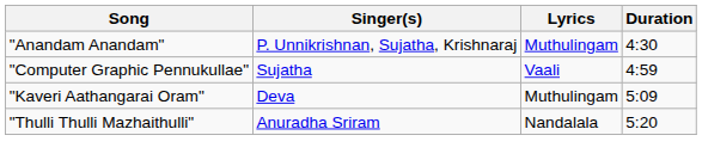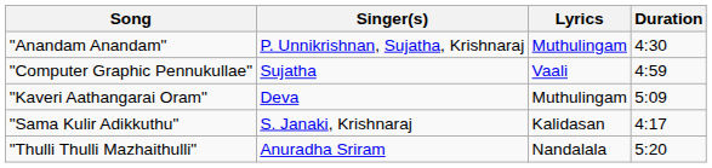+ row: "Sama Kulir Adikkuthu" | S. Janaki, Krishnaraj | Kalidasan | 4:17
